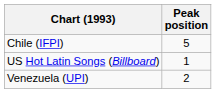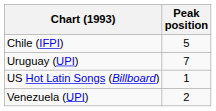+ row: Uruguay (UPI) | 7
